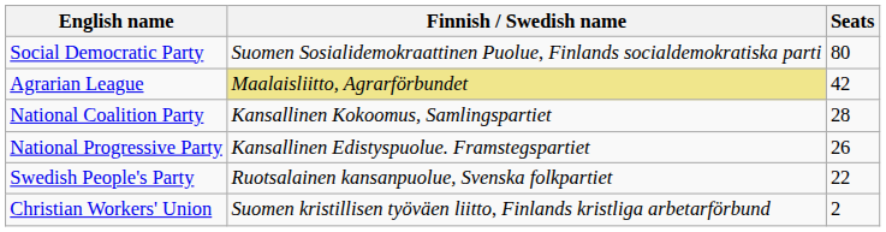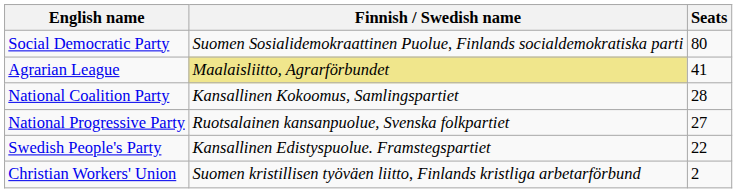Agrarian League | Seats: 42 -> 41
National Progressive Party | Finnish / Swedish name: Kansallinen Edistyspuolue. Framstegspartiet -> Ruotsalainen kansanpuolue, Svenska folkpartiet
National Progressive Party | Seats: 26 -> 27
Swedish People's Party | Finnish / Swedish name: Ruotsalainen kansanpuolue, Svenska folkpartiet -> Kansallinen Edistyspuolue. Framstegspartiet
